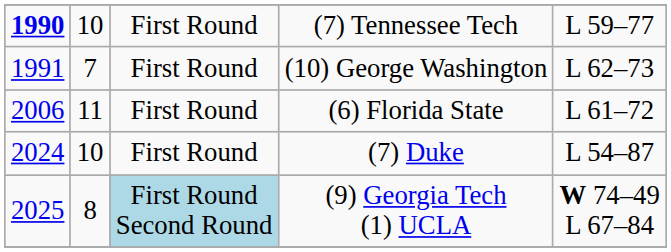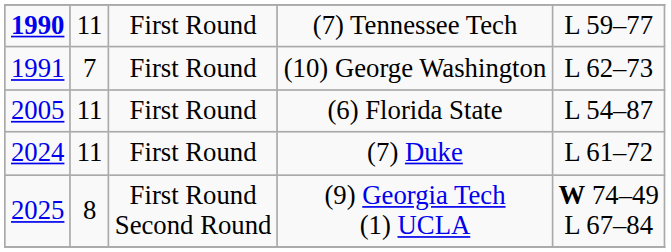(7) Tennessee Tech | column 2: 10 -> 11
(6) Florida State | column 1: 2006 -> 2005
(6) Florida State | column 5: L 61–72 -> L 54–87
(7) Duke | column 2: 10 -> 11
(7) Duke | column 5: L 54–87 -> L 61–72
(9) Georgia Tech (1) UCLA | column 3: lightblue background -> no background
